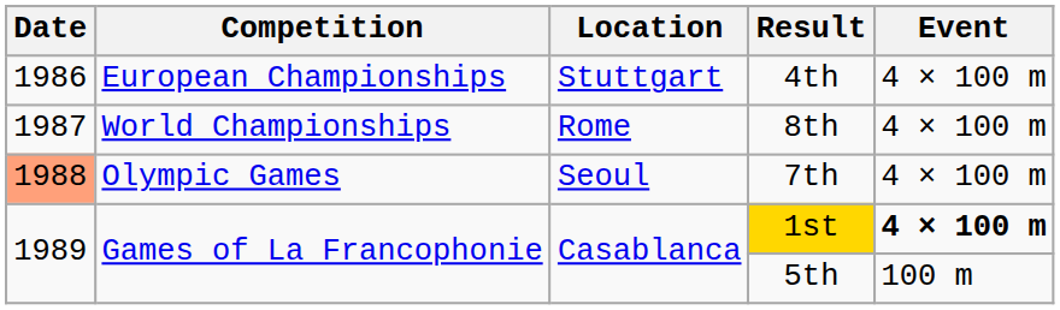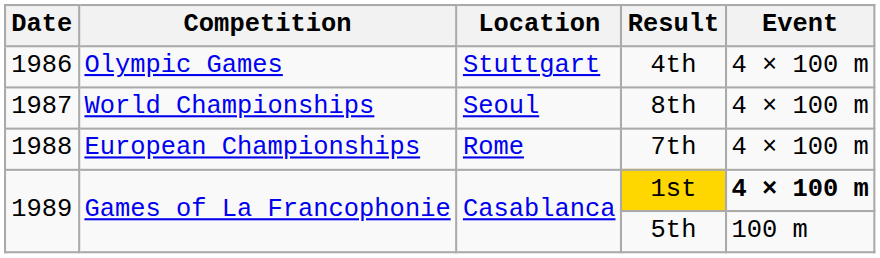4th | Competition: European Championships -> Olympic Games
8th | Location: Rome -> Seoul
7th | Date: lightsalmon background -> no background
7th | Competition: Olympic Games -> European Championships
7th | Location: Seoul -> Rome
